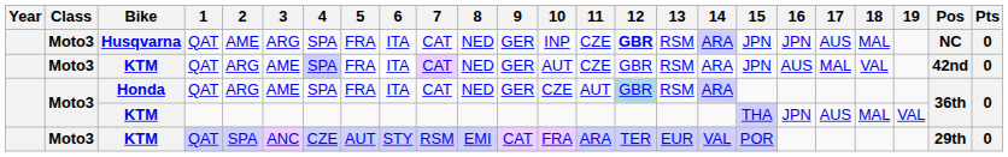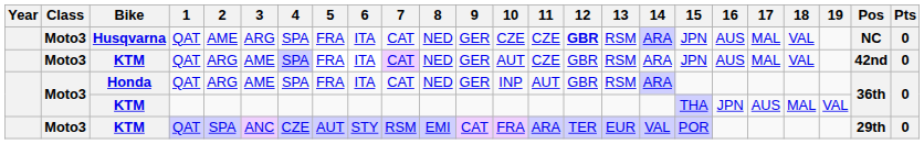Husqvarna | 10: INP -> CZE
Husqvarna | 16: JPN -> AUS
Husqvarna | 17: AUS -> MAL
Husqvarna | 18: MAL -> VAL
Honda | 10: CZE -> INP
Honda | 12: lightblue background -> no background
